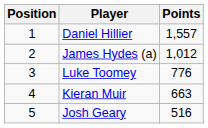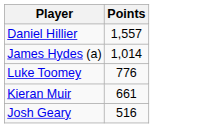- column: Position | 1 | 2 | 3 | 4 | 5
James Hydes (a) | Points: 1,012 -> 1,014
Kieran Muir | Points: 663 -> 661
